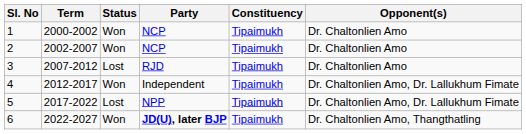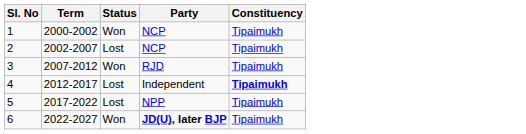- column: Opponent(s) | Dr. Chaltonlien Amo | Dr. Chaltonlien Amo | Dr. Chaltonlien Amo | Dr. Chaltonlien Amo, Dr. Lallukhum Fimate | Dr. Chaltonlien Amo, Dr. Lallukhum Fimate | Dr. Chaltonlien Amo, Thangthatling
2 | Status: Won -> Lost
3 | Status: Lost -> Won
4 | Status: Won -> Lost
4 | Constituency: normal -> bold
